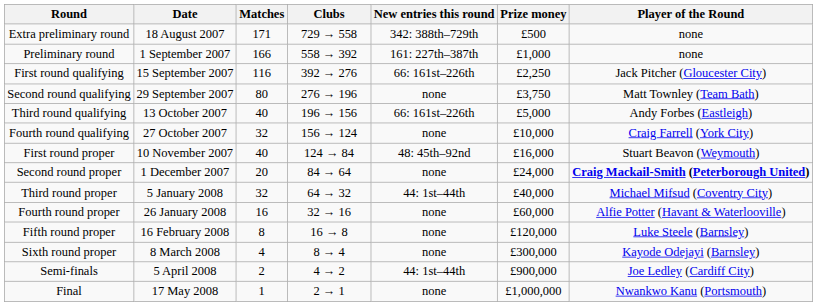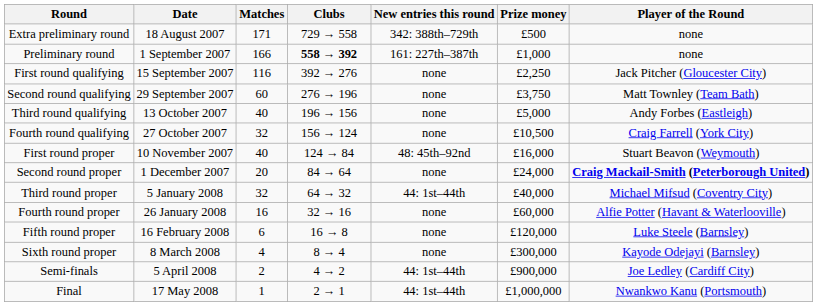Preliminary round | Clubs: normal -> bold
First round qualifying | New entries this round: 66: 161st–226th -> none
Second round qualifying | Matches: 80 -> 60
Third round qualifying | New entries this round: 66: 161st–226th -> none
Fourth round qualifying | Prize money: £10,000 -> £10,500
Fifth round proper | Matches: 8 -> 6
Final | New entries this round: none -> 44: 1st–44th
